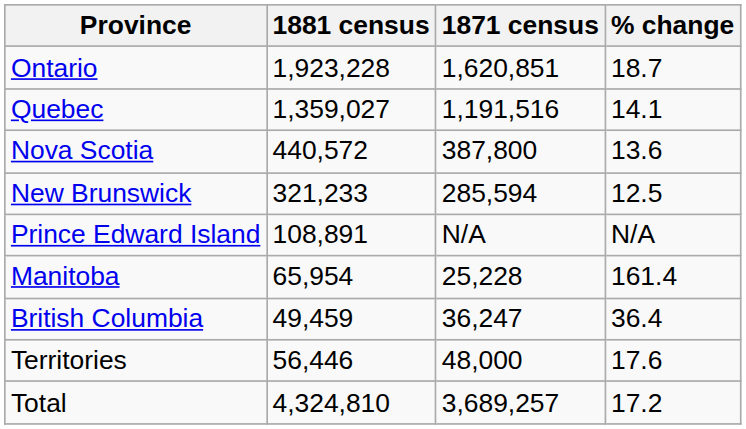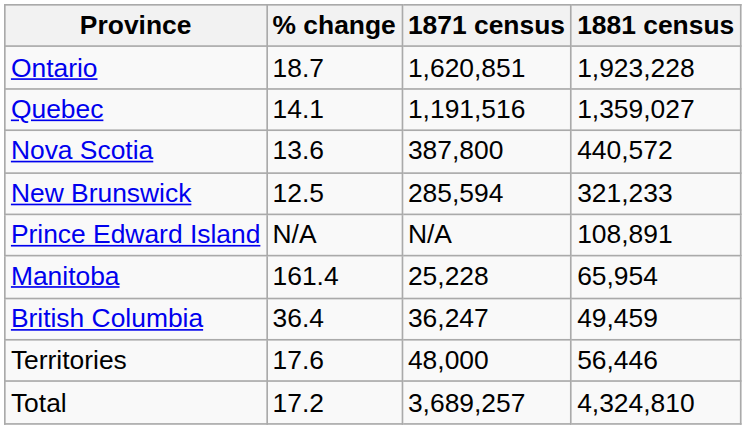columns swapped: 1881 census <-> % change
